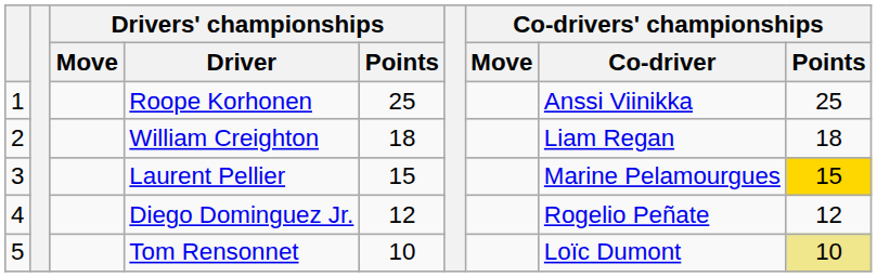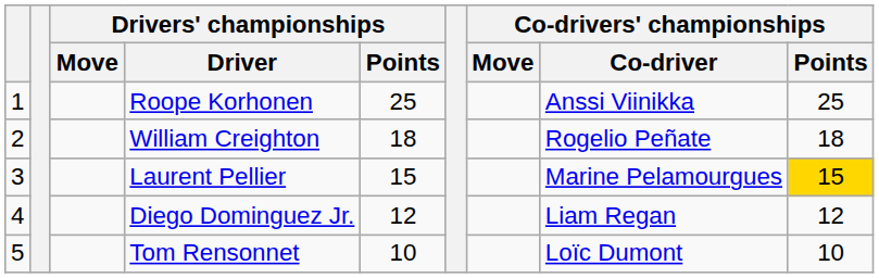William Creighton | Co-drivers' championships / Co-driver: Liam Regan -> Rogelio Peñate
Diego Dominguez Jr. | Co-drivers' championships / Co-driver: Rogelio Peñate -> Liam Regan
Tom Rensonnet | Co-drivers' championships / Points: khaki background -> no background
